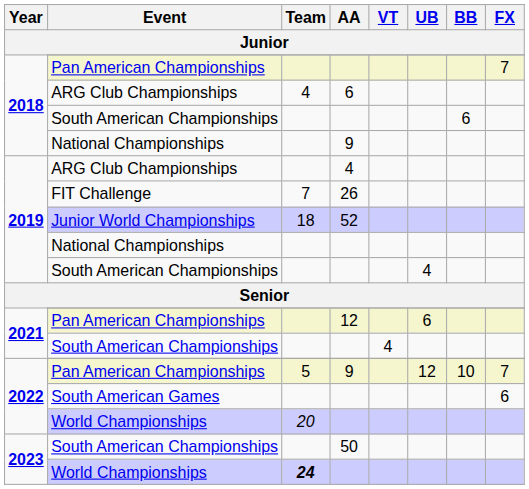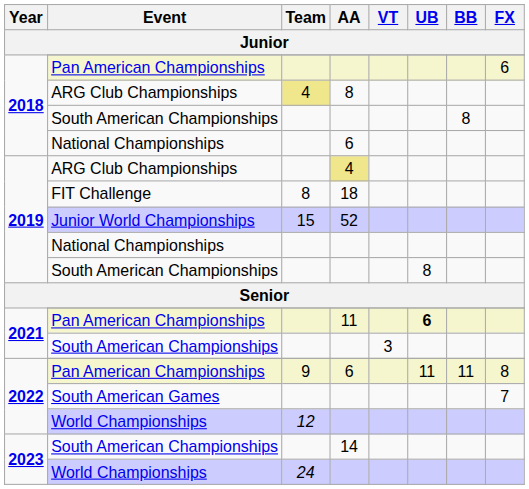2018 / Pan American Championships | FX: 7 -> 6
2018 / ARG Club Championships | Team: no background -> khaki background
2018 / ARG Club Championships | AA: 6 -> 8
2018 / South American Championships | BB: 6 -> 8
2018 / National Championships | AA: 9 -> 6
2019 / ARG Club Championships | AA: no background -> khaki background
FIT Challenge | Team: 7 -> 8
FIT Challenge | AA: 26 -> 18
Junior World Championships | Team: 18 -> 15
2019 / South American Championships | UB: 4 -> 8
2021 / Pan American Championships | AA: 12 -> 11
2021 / Pan American Championships | UB: normal -> bold
2021 / South American Championships | VT: 4 -> 3
2022 / Pan American Championships | Team: 5 -> 9
2022 / Pan American Championships | AA: 9 -> 6
2022 / Pan American Championships | UB: 12 -> 11
2022 / Pan American Championships | BB: 10 -> 11
2022 / Pan American Championships | FX: 7 -> 8
South American Games | FX: 6 -> 7
2022 / World Championships | Team: 20 -> 12
2023 / South American Championships | AA: 50 -> 14
2023 / World Championships | Team: bold -> normal
